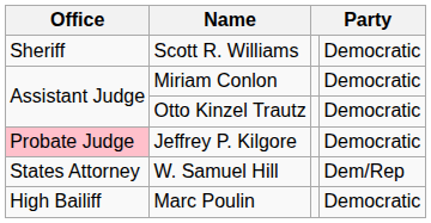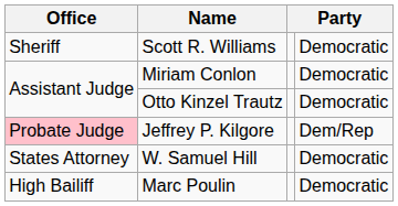Jeffrey P. Kilgore | column 4: Democratic -> Dem/Rep
W. Samuel Hill | column 4: Dem/Rep -> Democratic
